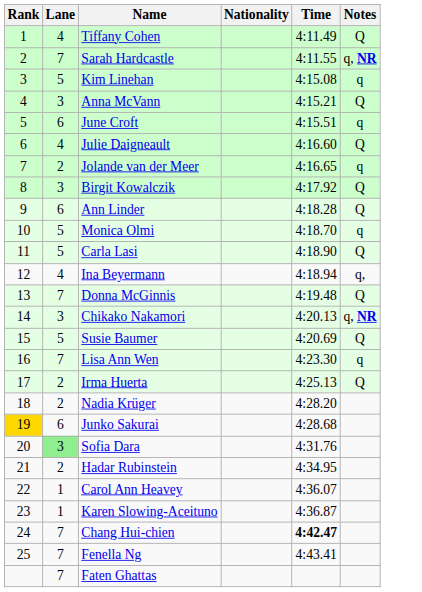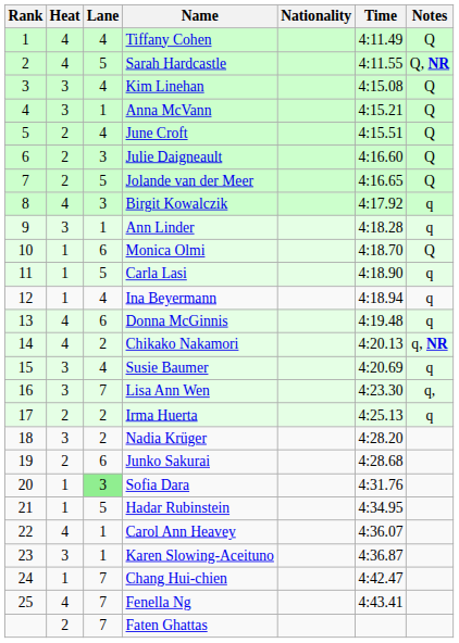+ column: Heat | 4 | 4 | 3 | 3 | 2 | 2 | 2 | 4 | 3 | 1 | 1 | 1 | 4 | 4 | 3 | 3 | 2 | 3 | 2 | 1 | 1 | 4 | 3 | 1 | 4 | 2
Sarah Hardcastle | Lane: 7 -> 5
Sarah Hardcastle | Notes: q, NR -> Q, NR
Kim Linehan | Lane: 5 -> 4
Kim Linehan | Notes: q -> Q
Anna McVann | Lane: 3 -> 1
June Croft | Lane: 6 -> 4
June Croft | Notes: q -> Q
Julie Daigneault | Lane: 4 -> 3
Jolande van der Meer | Lane: 2 -> 5
Jolande van der Meer | Notes: q -> Q
Birgit Kowalczik | Notes: Q -> q
Ann Linder | Lane: 6 -> 1
Ann Linder | Notes: Q -> q
Monica Olmi | Lane: 5 -> 6
Monica Olmi | Notes: q -> Q
Carla Lasi | Notes: Q -> q
Ina Beyermann | Notes: q, -> q
Donna McGinnis | Lane: 7 -> 6
Donna McGinnis | Notes: Q -> q
Chikako Nakamori | Lane: 3 -> 2
Susie Baumer | Lane: 5 -> 4
Susie Baumer | Notes: Q -> q
Lisa Ann Wen | Notes: q -> q,
Irma Huerta | Notes: Q -> q
Junko Sakurai | Rank: gold background -> no background
Hadar Rubinstein | Lane: 2 -> 5
Chang Hui-chien | Time: bold -> normal
